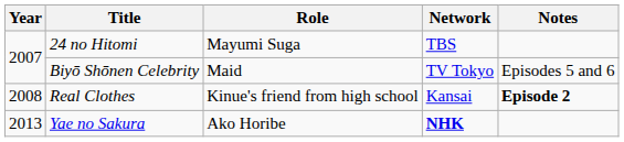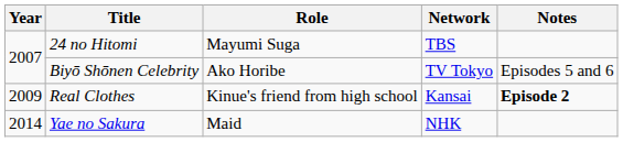Biyō Shōnen Celebrity | Role: Maid -> Ako Horibe
Real Clothes | Year: 2008 -> 2009
Yae no Sakura | Year: 2013 -> 2014
Yae no Sakura | Role: Ako Horibe -> Maid
Yae no Sakura | Network: bold -> normal
